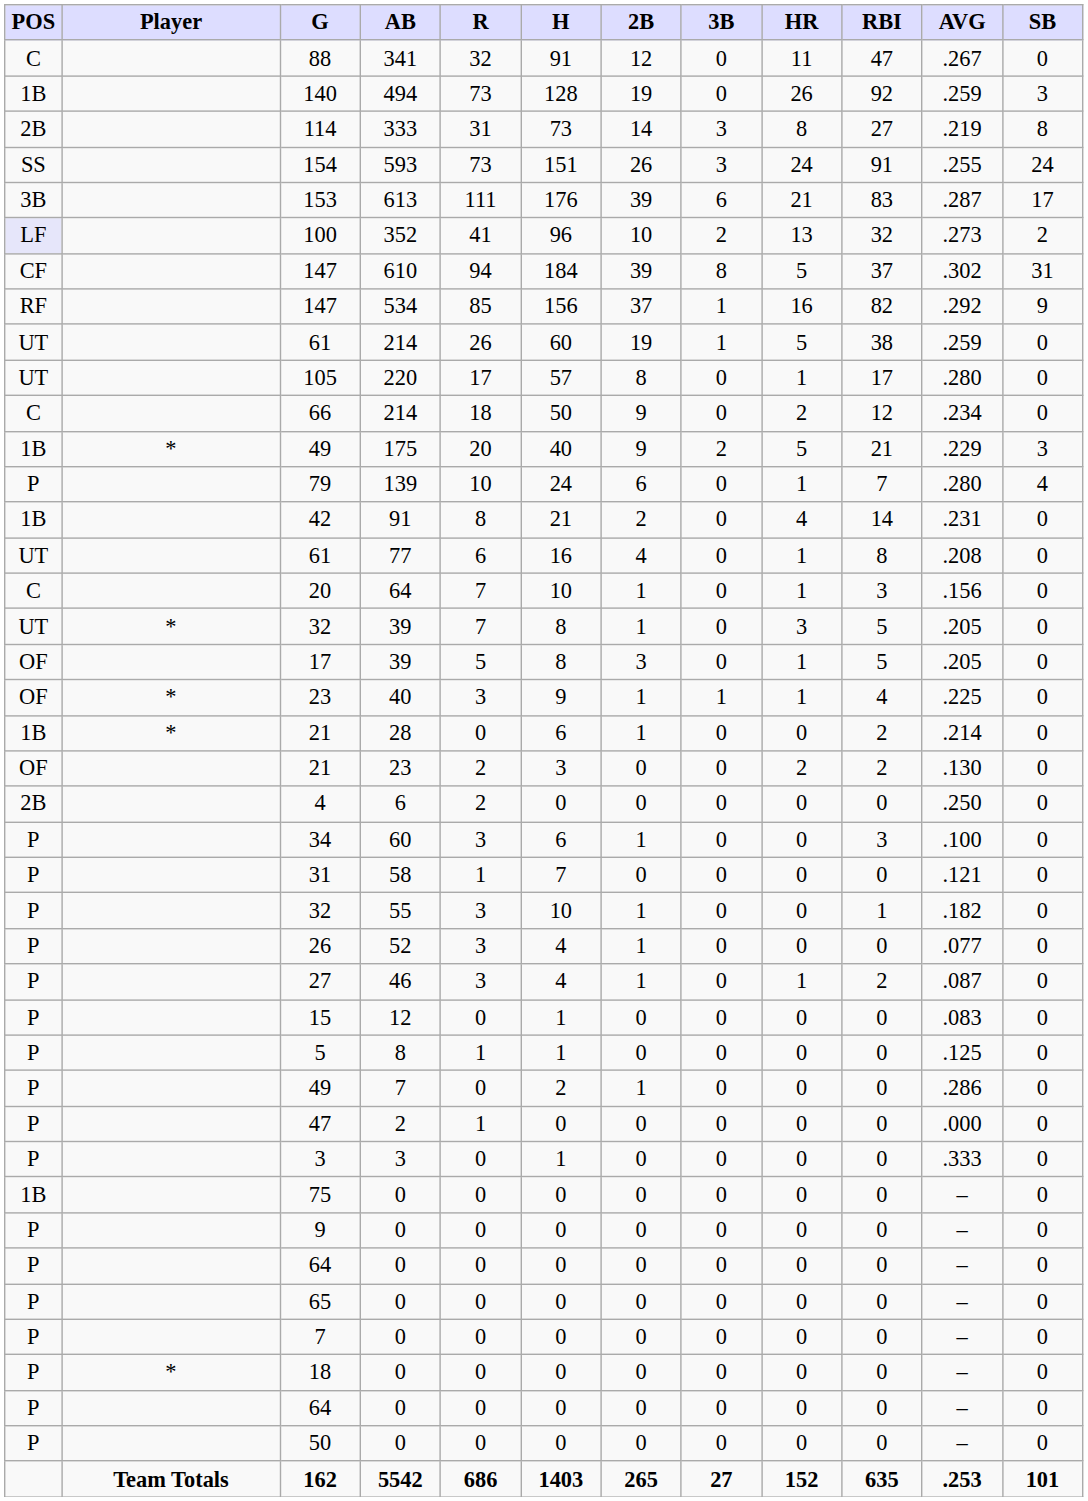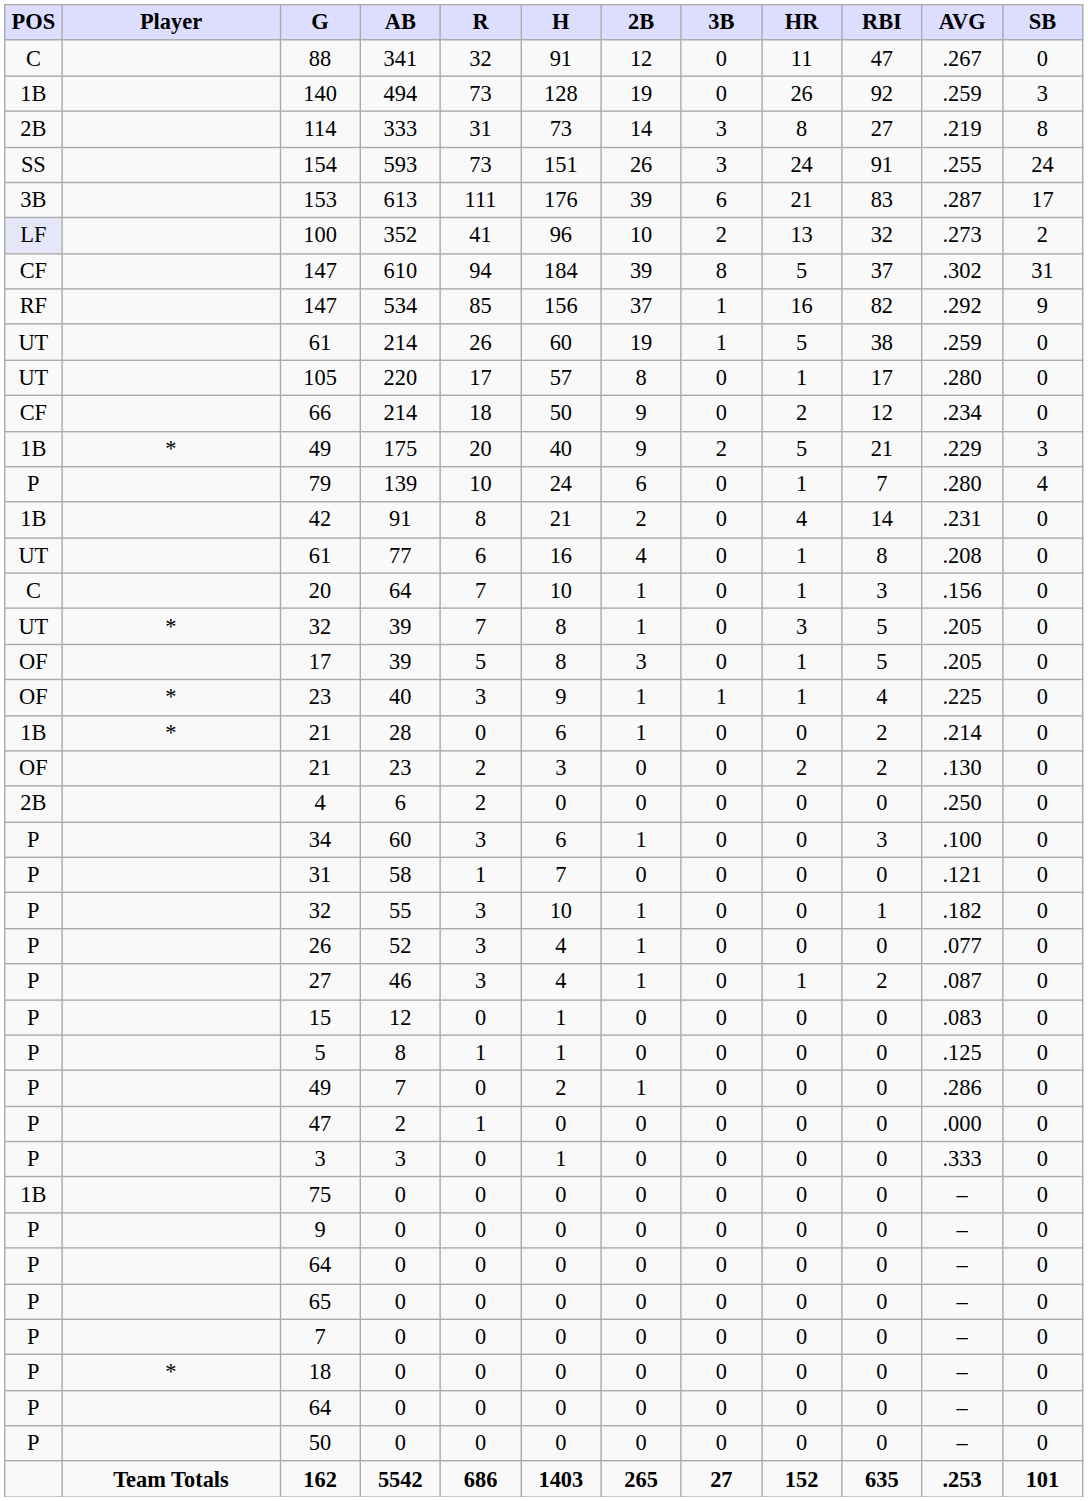66 | POS: C -> CF
